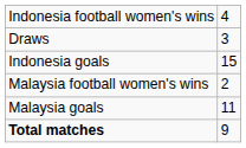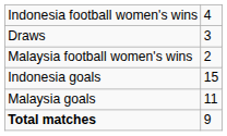rows swapped: Malaysia football women's wins <-> Indonesia goals
